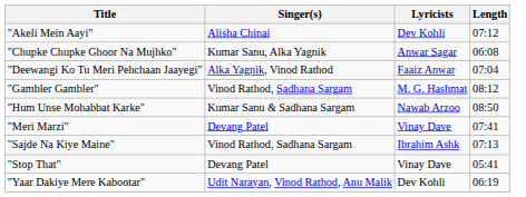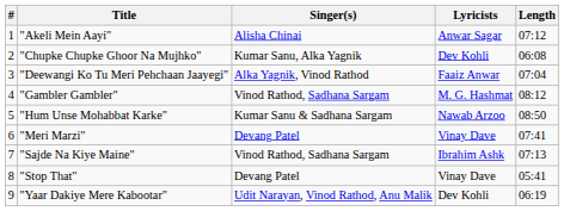+ column: # | 1 | 2 | 3 | 4 | 5 | 6 | 7 | 8 | 9
"Akeli Mein Aayi" | Lyricists: Dev Kohli -> Anwar Sagar
"Chupke Chupke Ghoor Na Mujhko" | Lyricists: Anwar Sagar -> Dev Kohli
